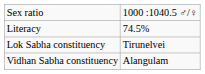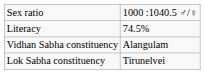rows swapped: Lok Sabha constituency <-> Vidhan Sabha constituency
